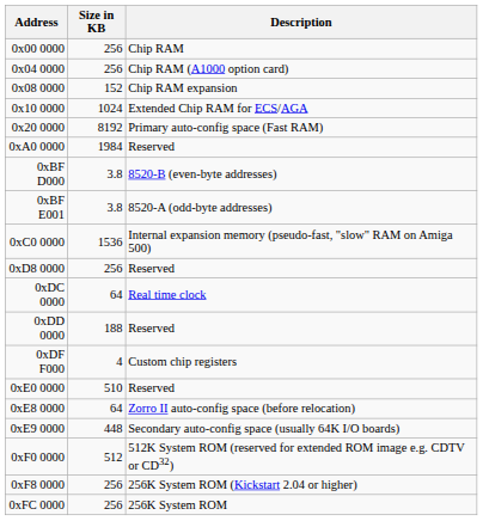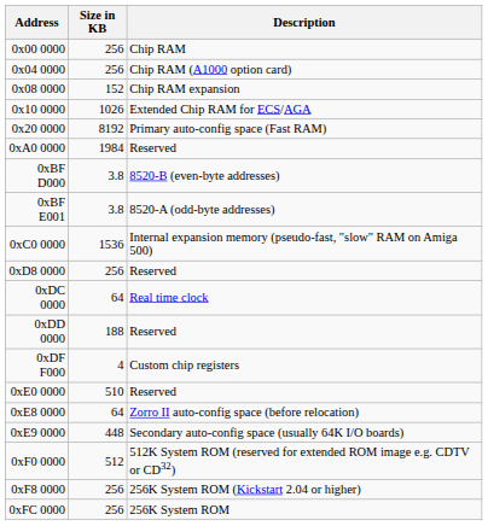0x10 0000 | Size in KB: 1024 -> 1026
